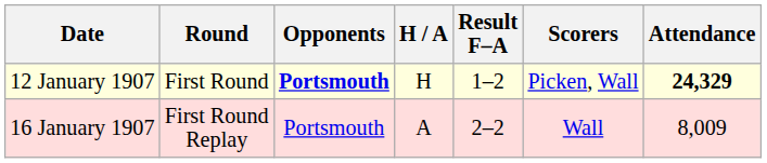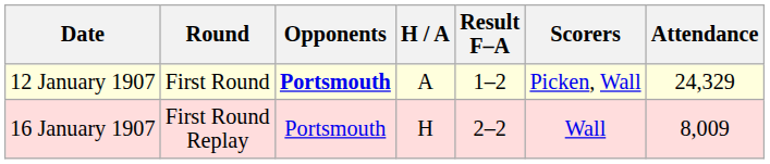12 January 1907 | H / A: H -> A
12 January 1907 | Attendance: bold -> normal
16 January 1907 | H / A: A -> H
